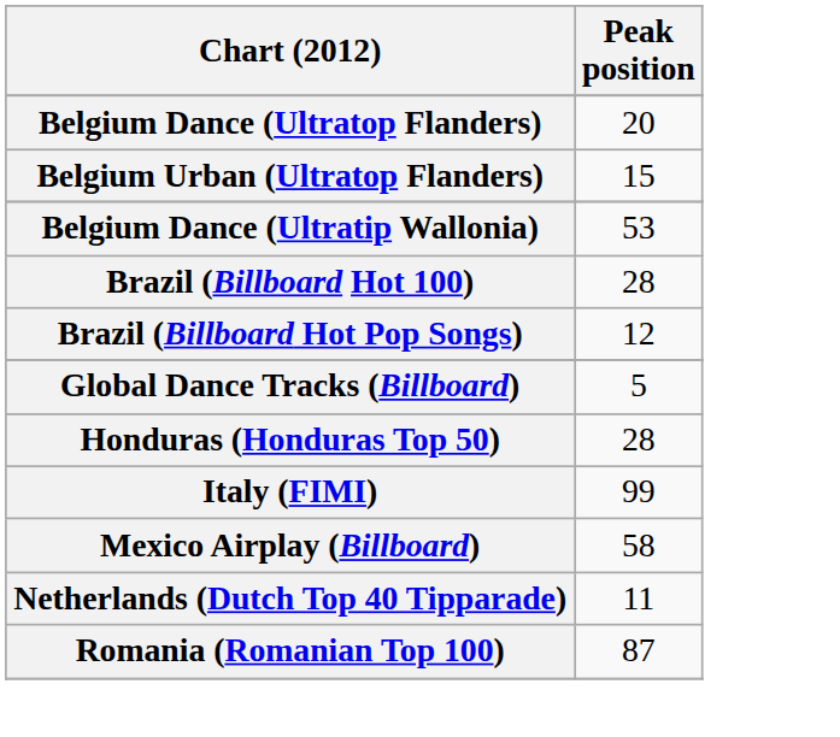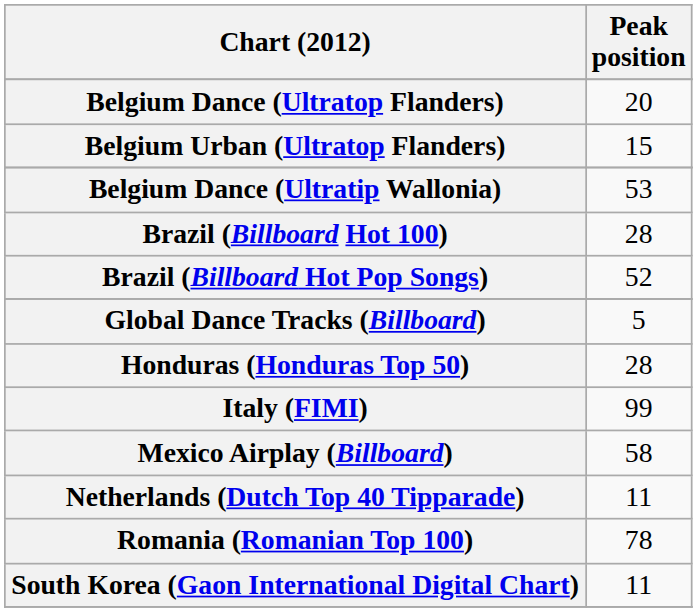Brazil (Billboard Hot Pop Songs) | Peak position: 12 -> 52
Romania (Romanian Top 100) | Peak position: 87 -> 78
+ row: South Korea (Gaon International Digital Chart) | 11
